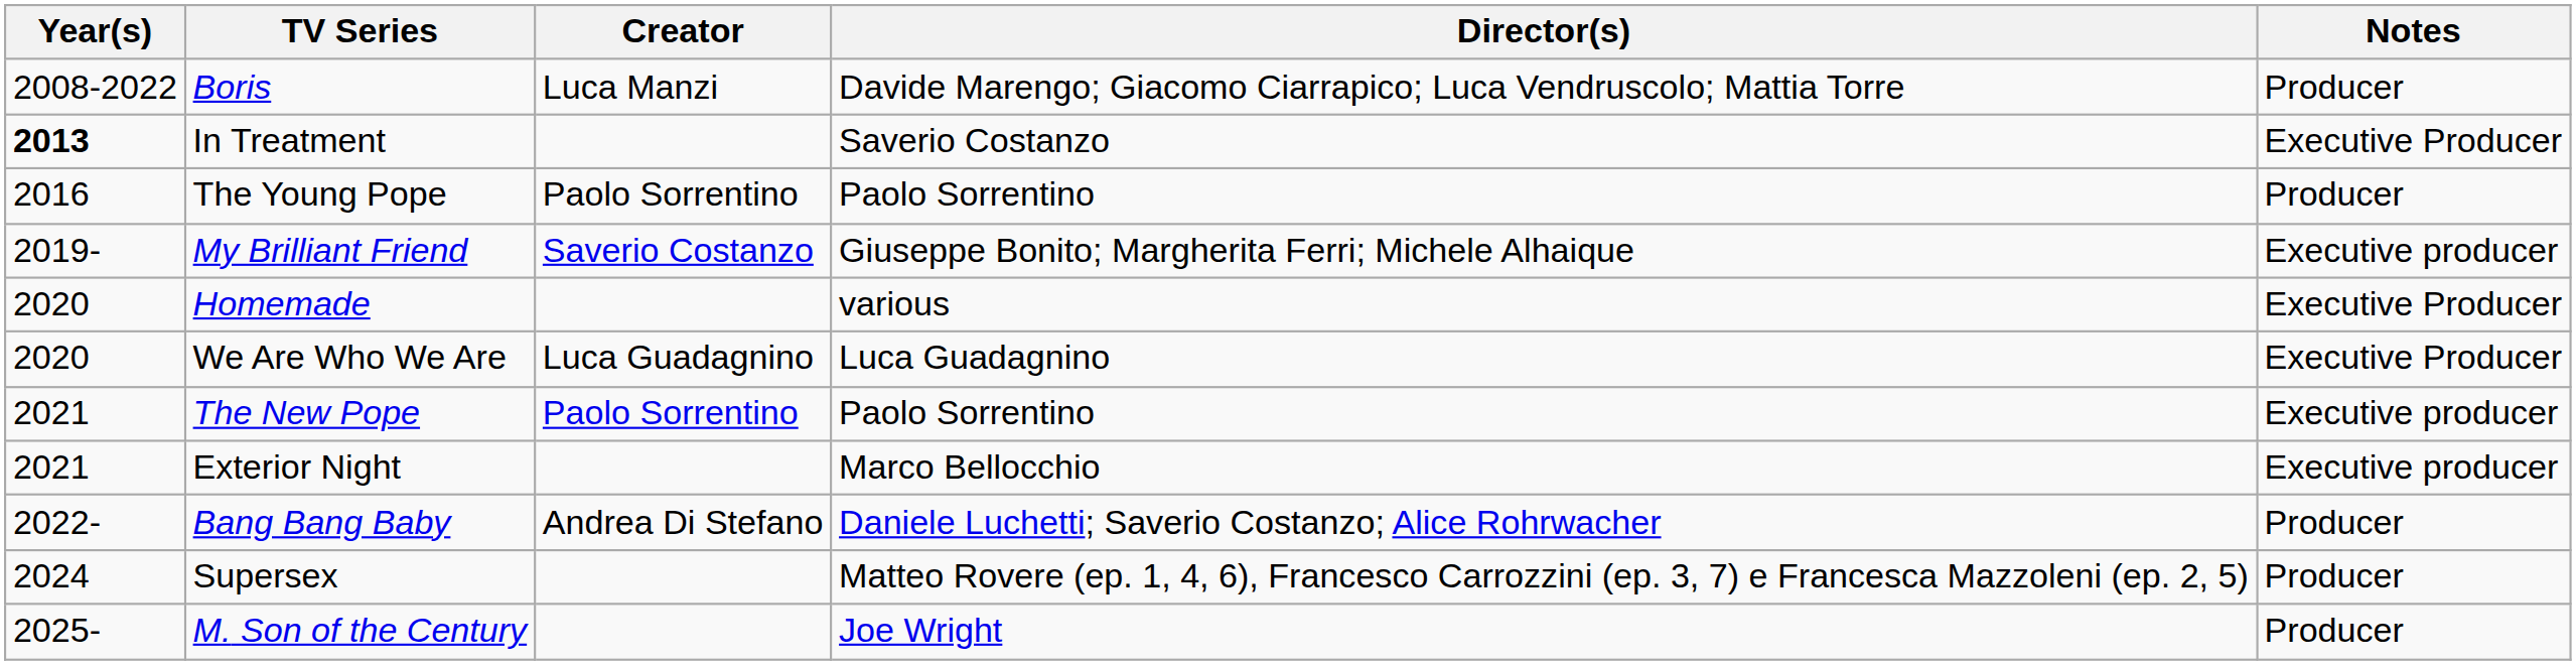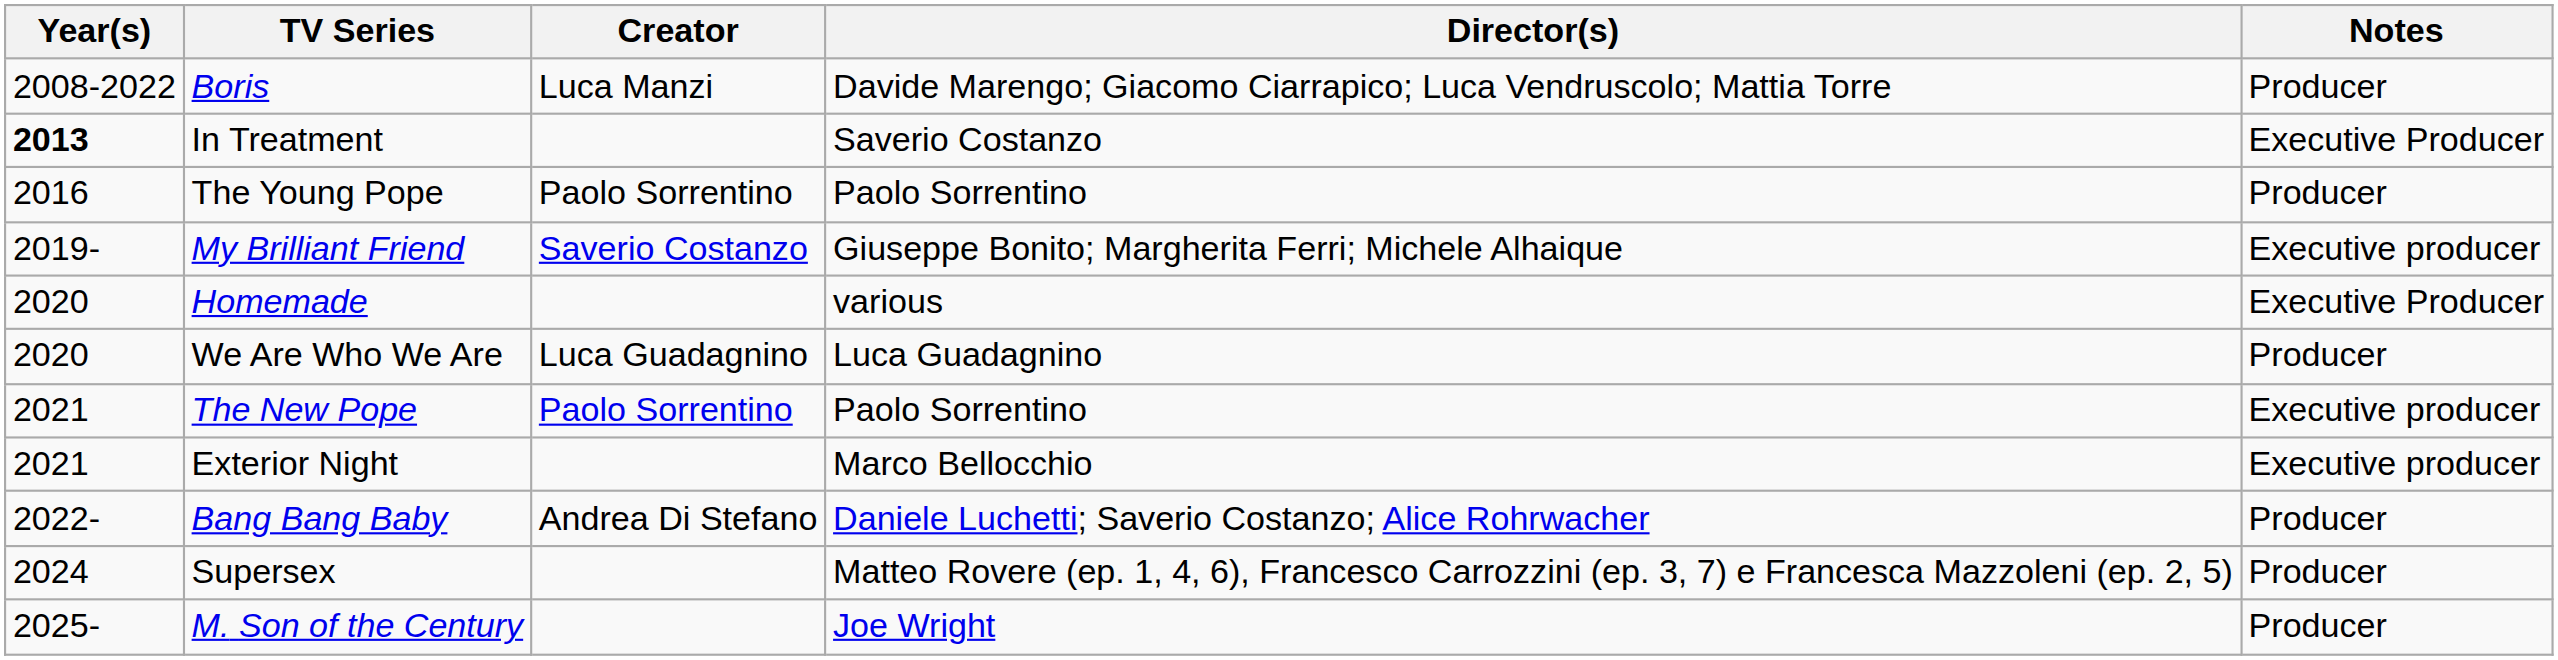We Are Who We Are | Notes: Executive Producer -> Producer
